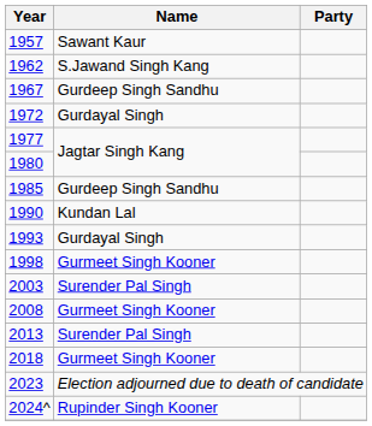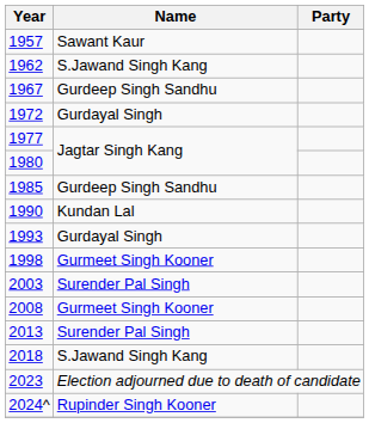2018 | Name: Gurmeet Singh Kooner -> S.Jawand Singh Kang
